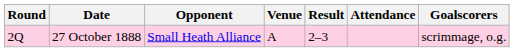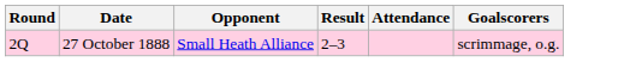- column: Venue | A
